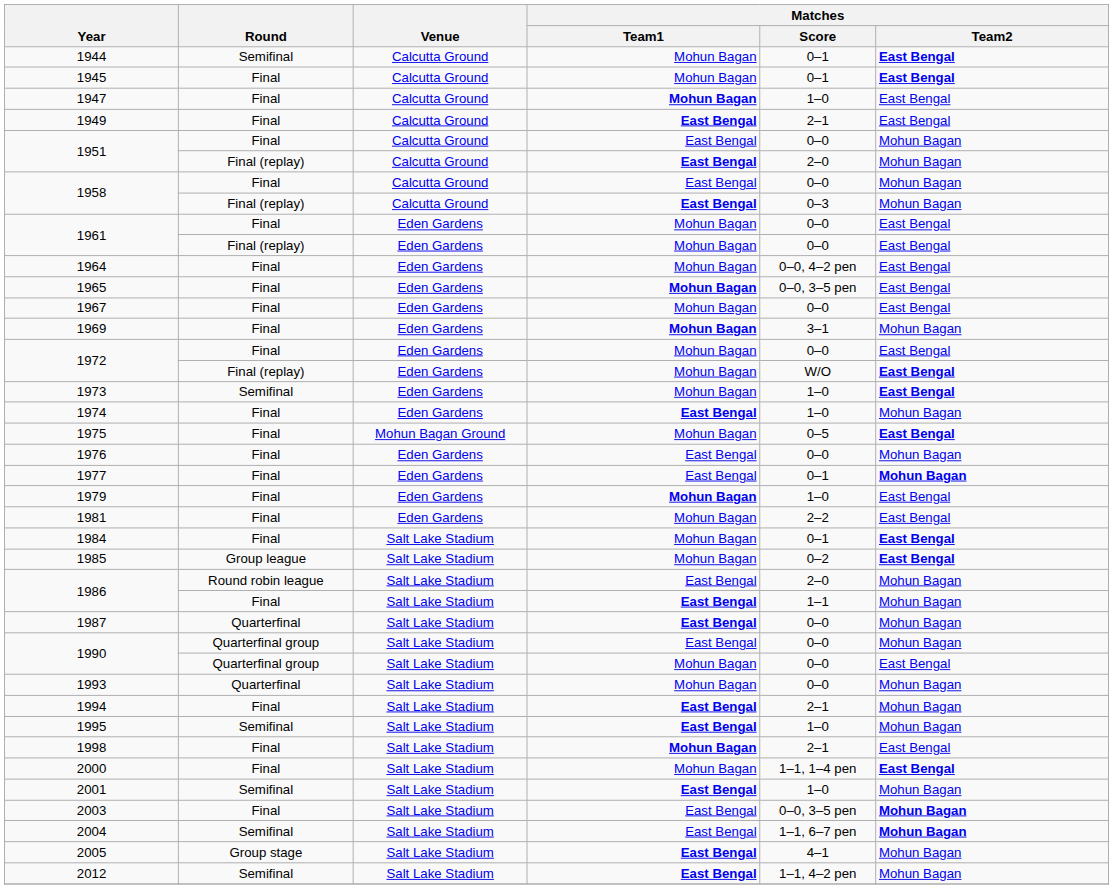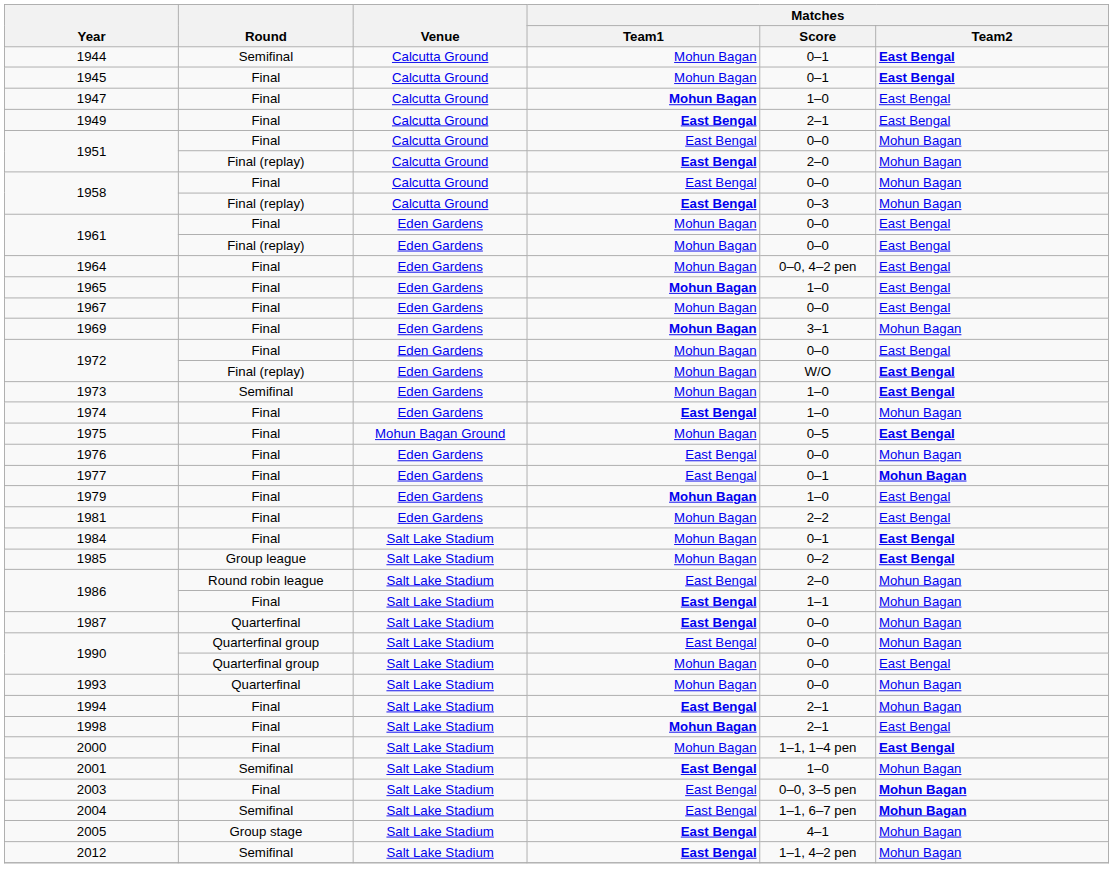1965 | Matches / Score: 0–0, 3–5 pen -> 1–0
- row: 1995 | Semifinal | Salt Lake Stadium | East Bengal | 1–0 | Mohun Bagan
